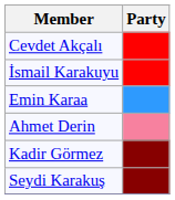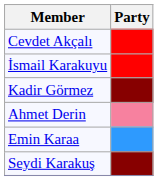rows swapped: Emin Karaa <-> Kadir Görmez
